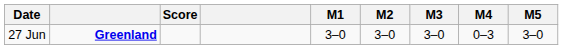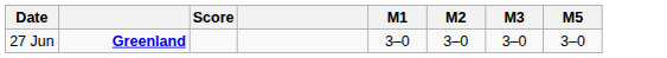- column: M4 | 0–3
